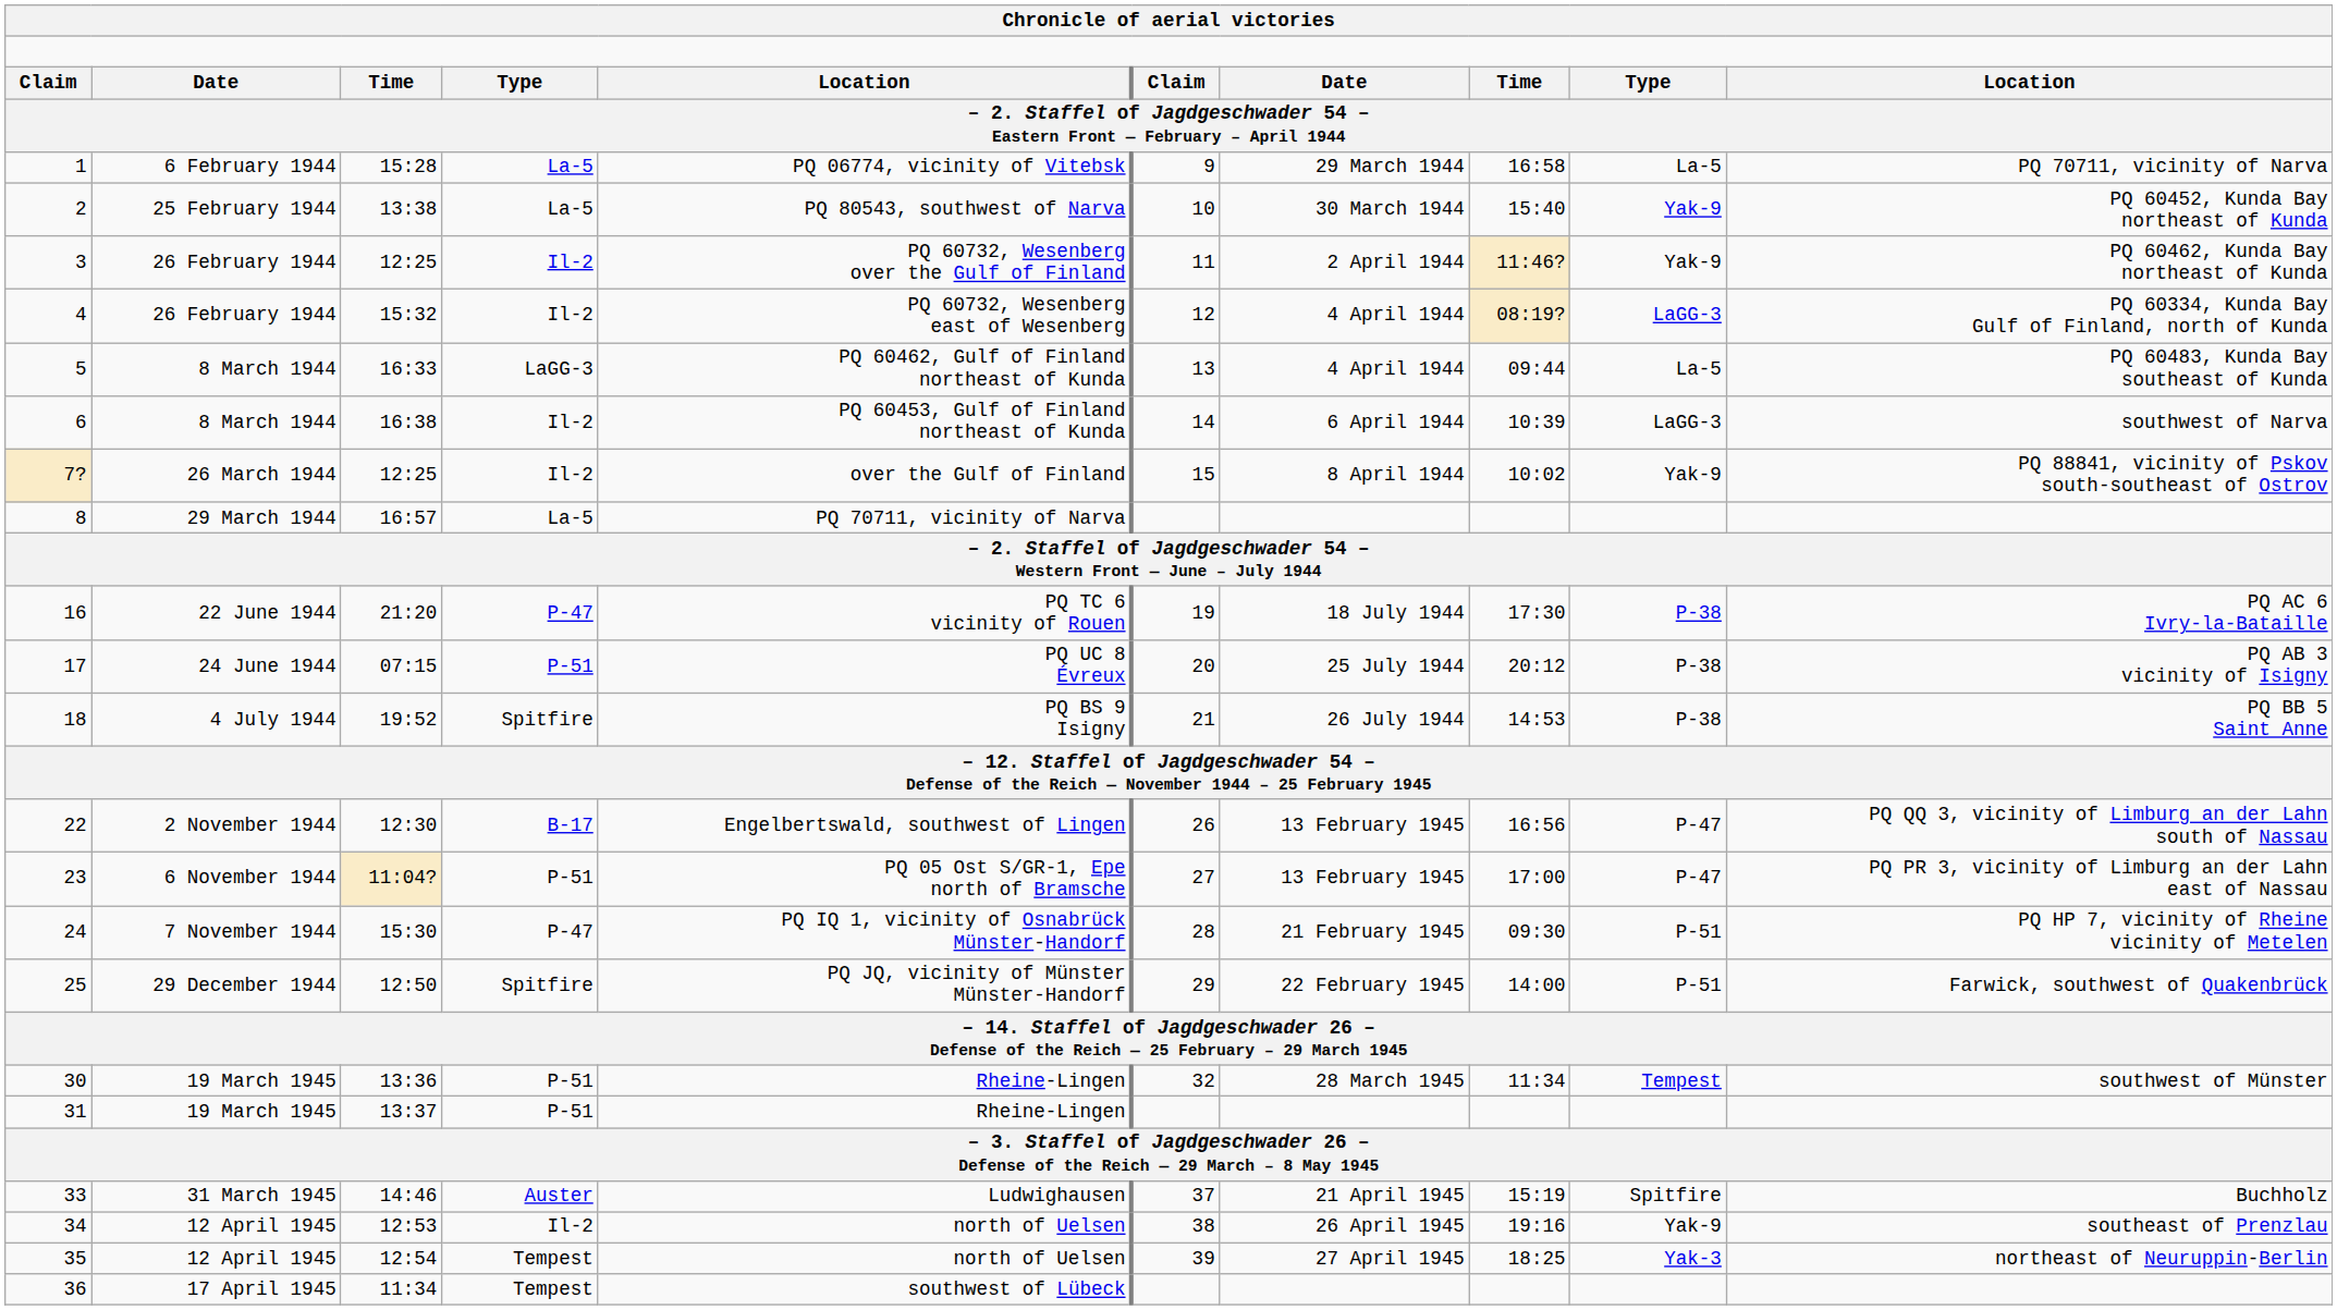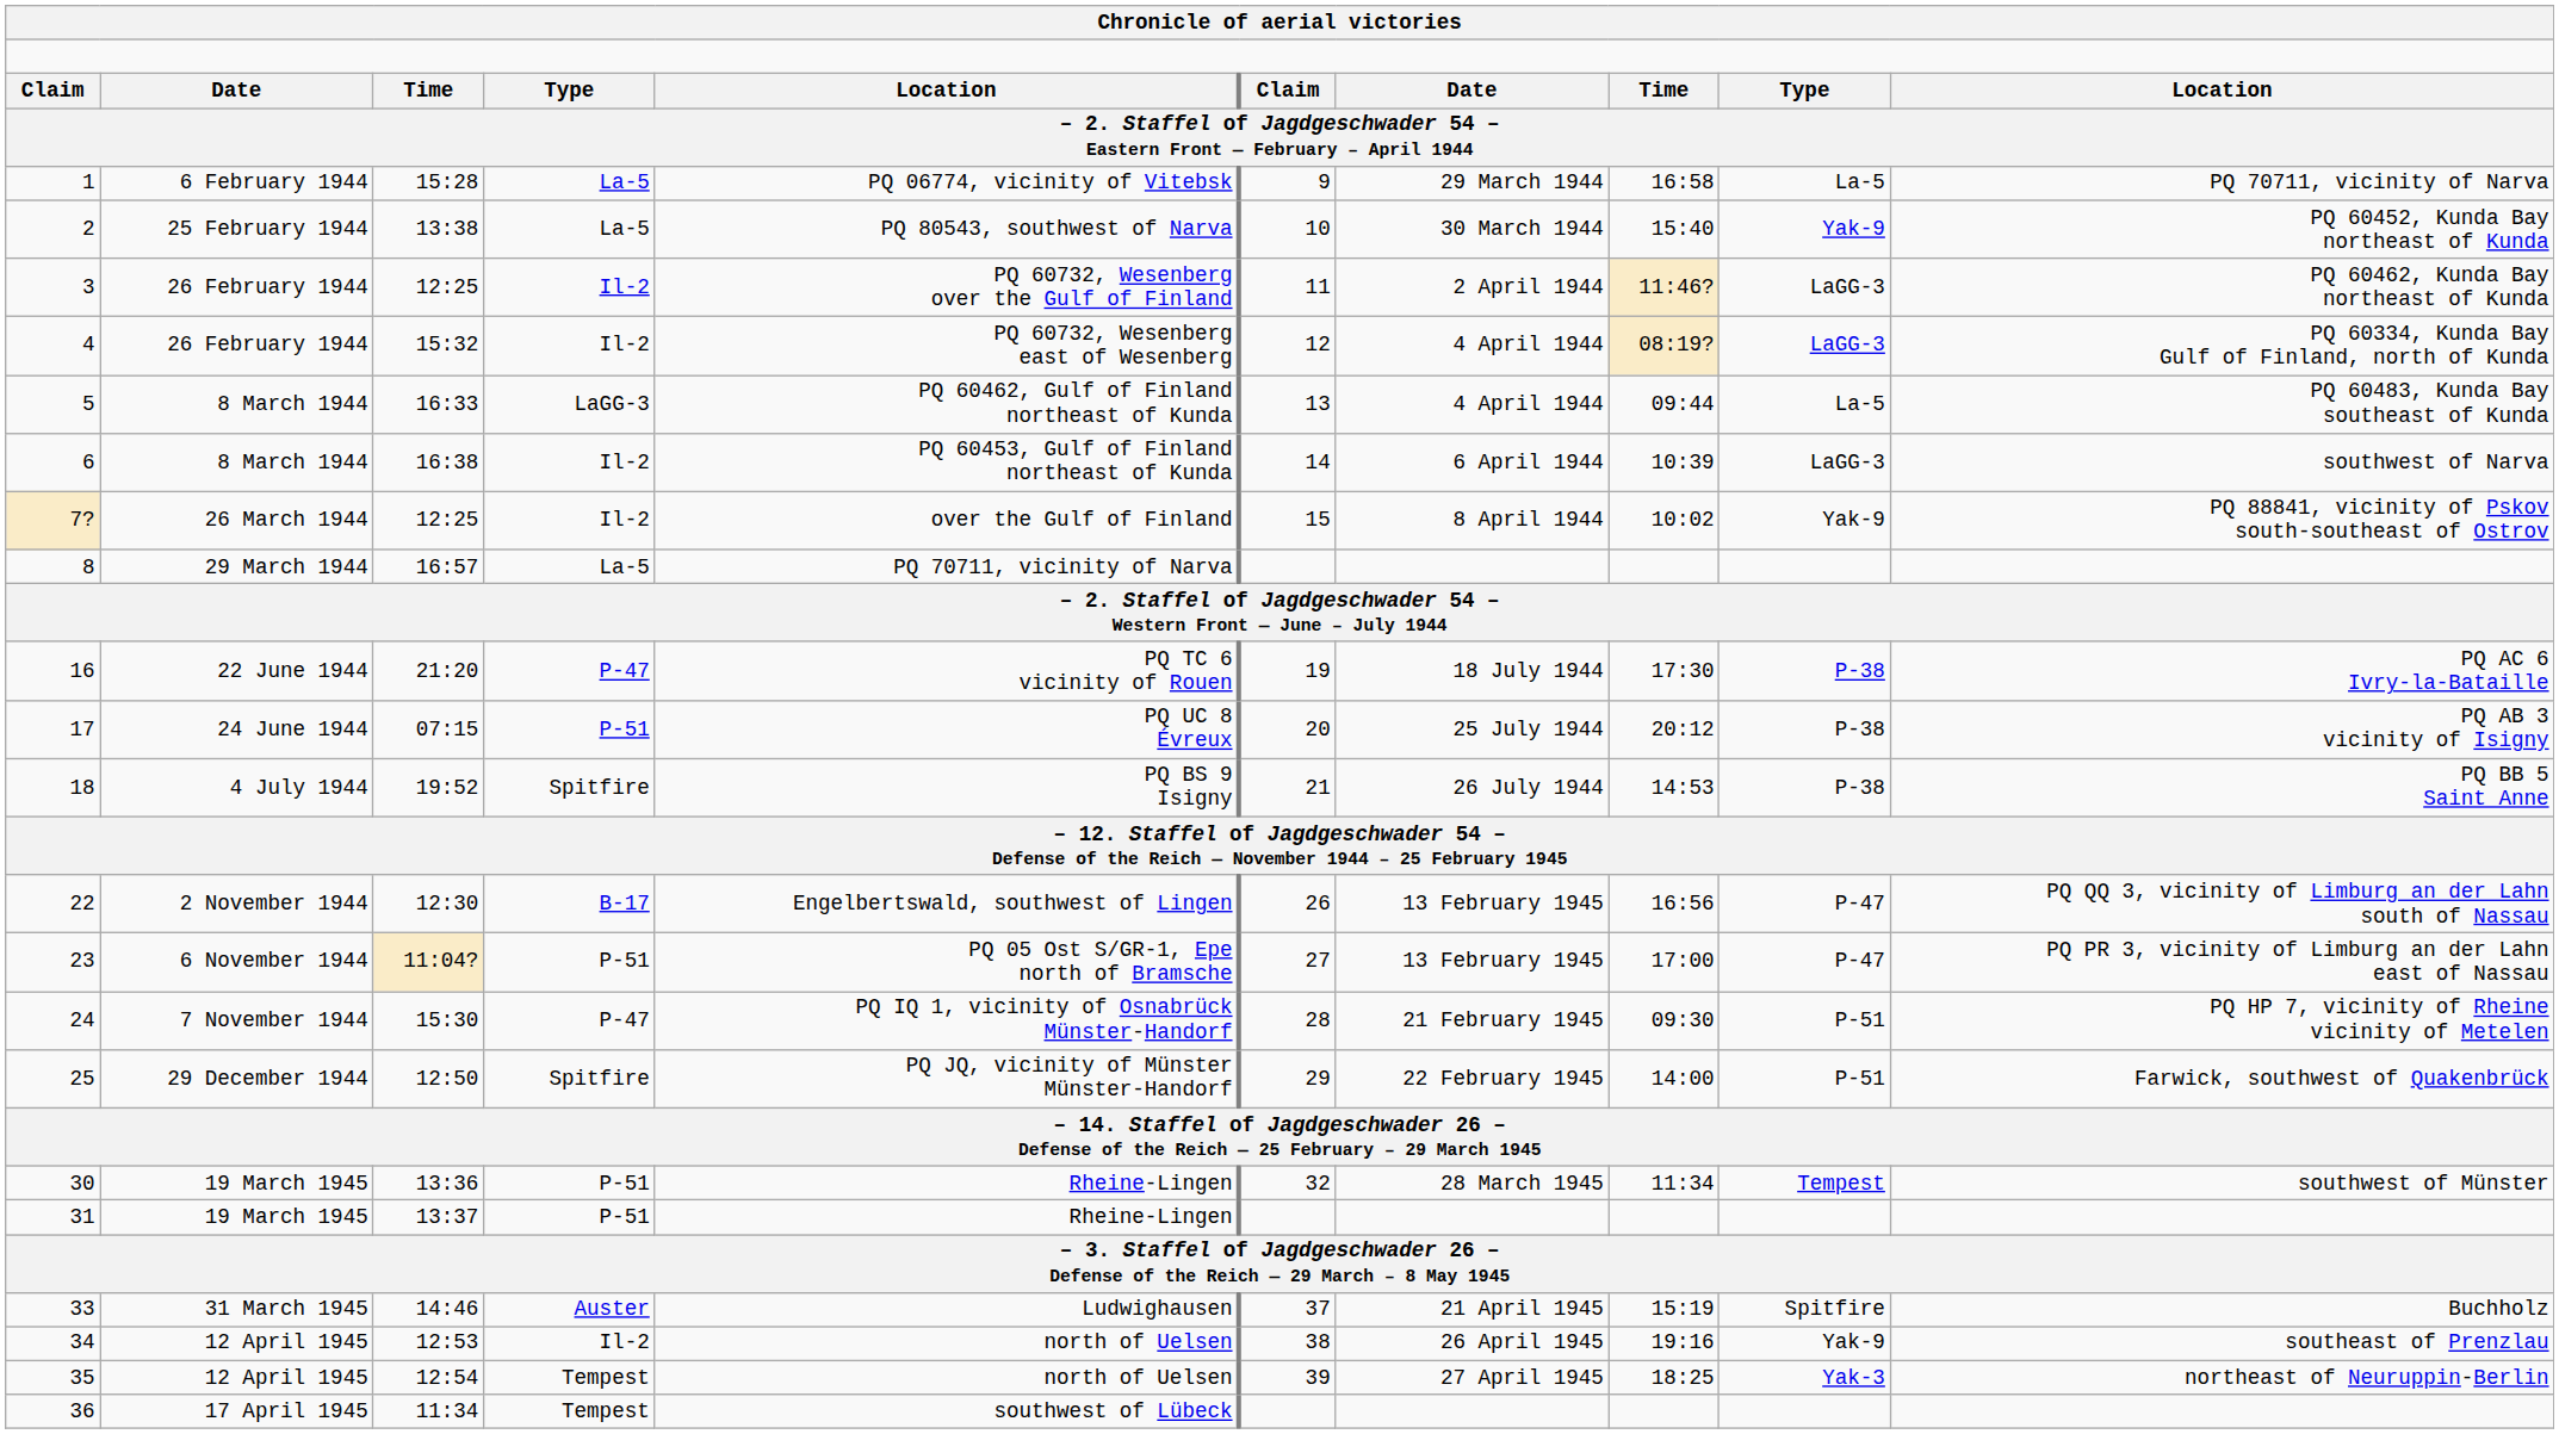3 | column 9: Yak-9 -> LaGG-3
